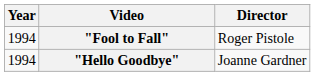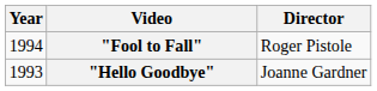"Hello Goodbye" | Year: 1994 -> 1993
